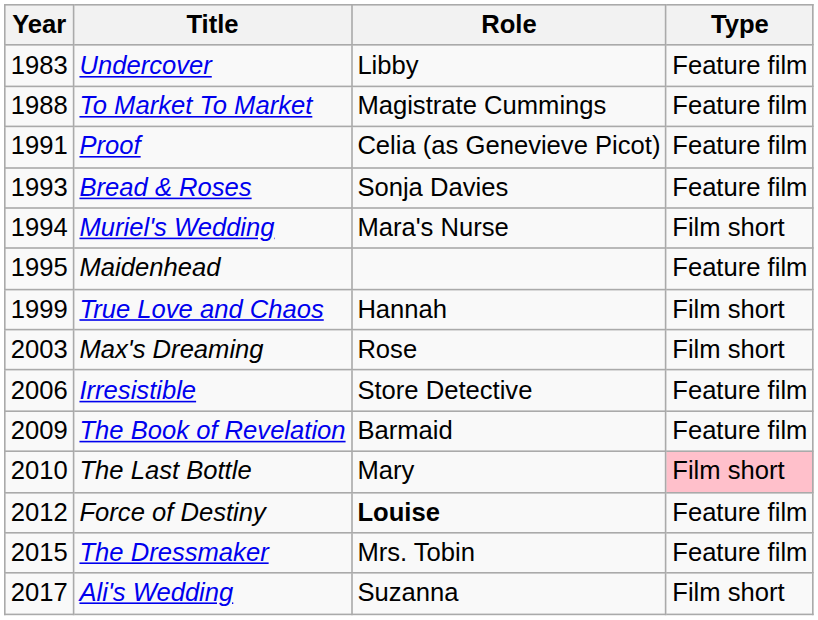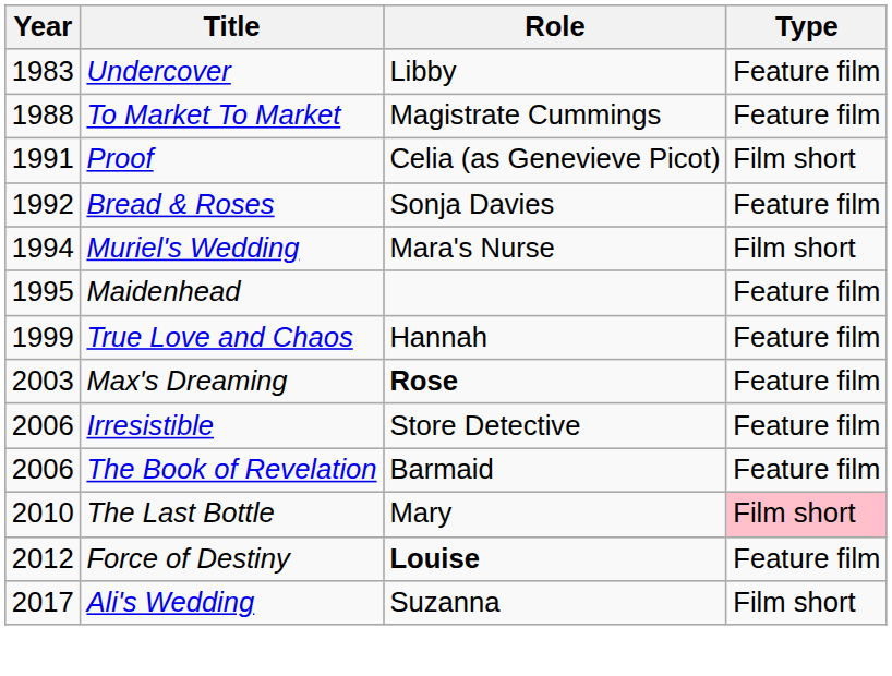Proof | Type: Feature film -> Film short
Bread & Roses | Year: 1993 -> 1992
True Love and Chaos | Type: Film short -> Feature film
Max's Dreaming | Role: normal -> bold
Max's Dreaming | Type: Film short -> Feature film
The Book of Revelation | Year: 2009 -> 2006
- row: 2015 | The Dressmaker | Mrs. Tobin | Feature film
